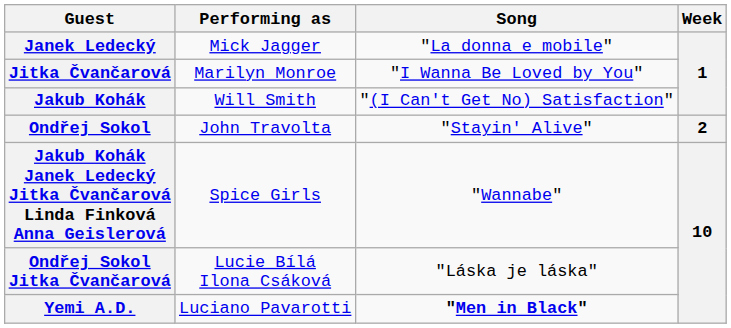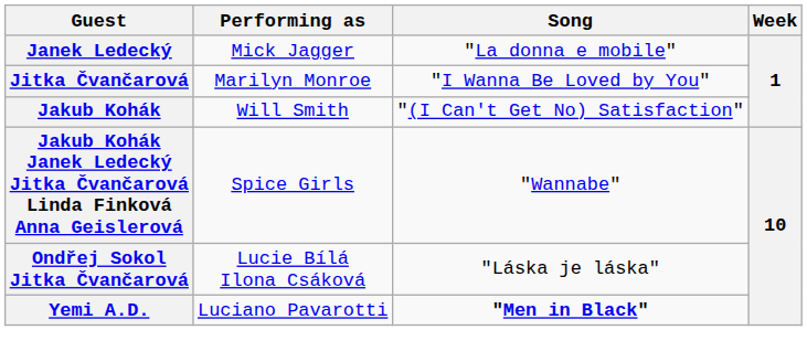- row: Ondřej Sokol | John Travolta | "Stayin' Alive" | 2
